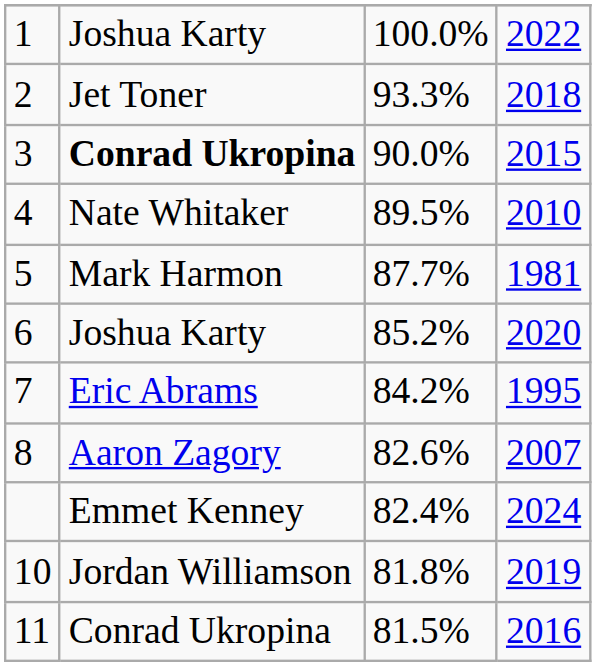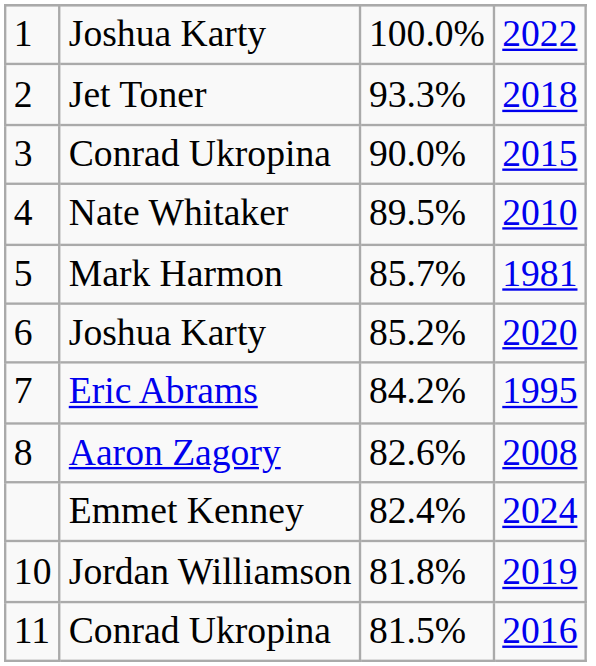3 | column 2: bold -> normal
5 | column 3: 87.7% -> 85.7%
8 | column 4: 2007 -> 2008
